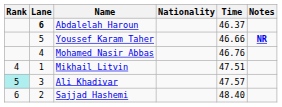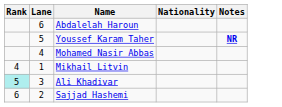- column: Time | 46.37 | 46.66 | 46.76 | 47.51 | 47.57 | 48.40
Abdalelah Haroun | Lane: bold -> normal
